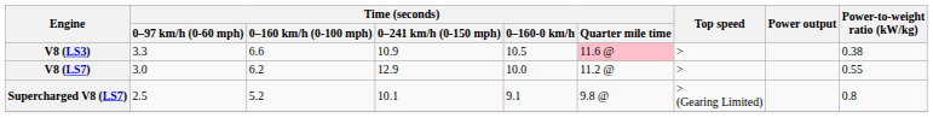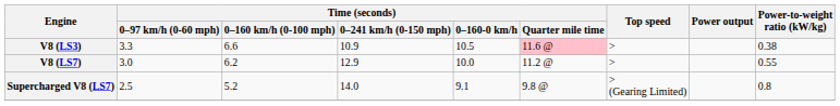Supercharged V8 (LS7) | Time (seconds) / 0–241 km/h (0-150 mph): 10.1 -> 14.0
